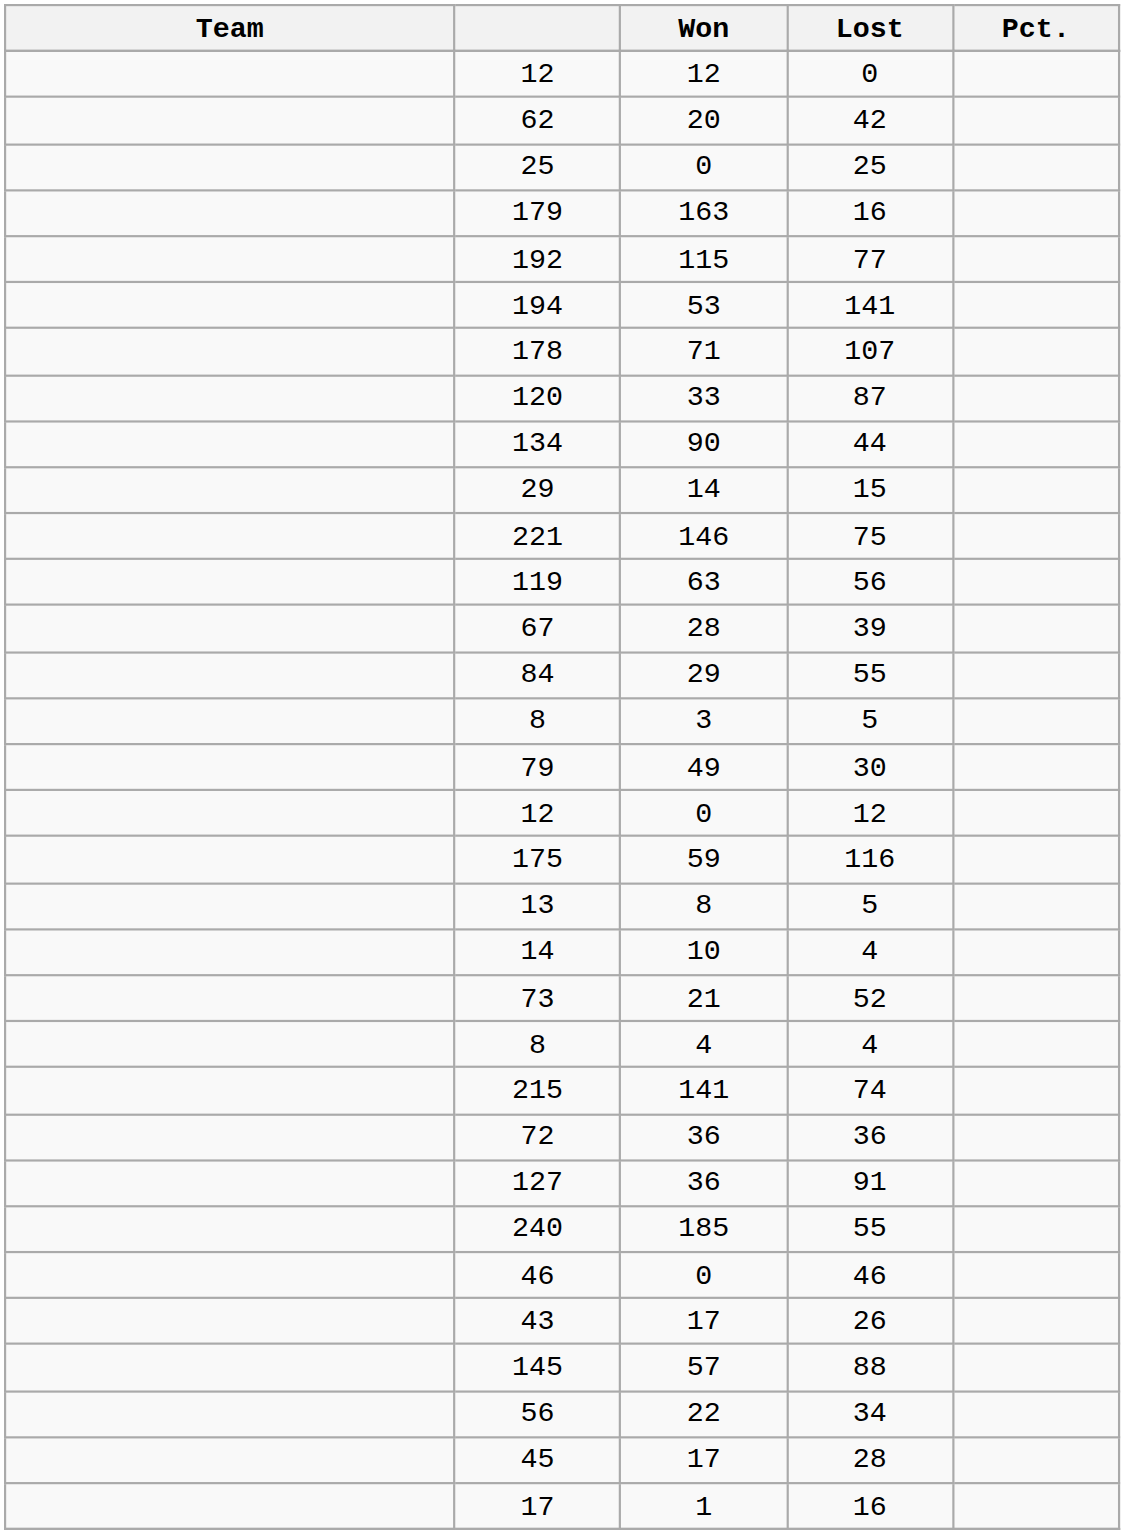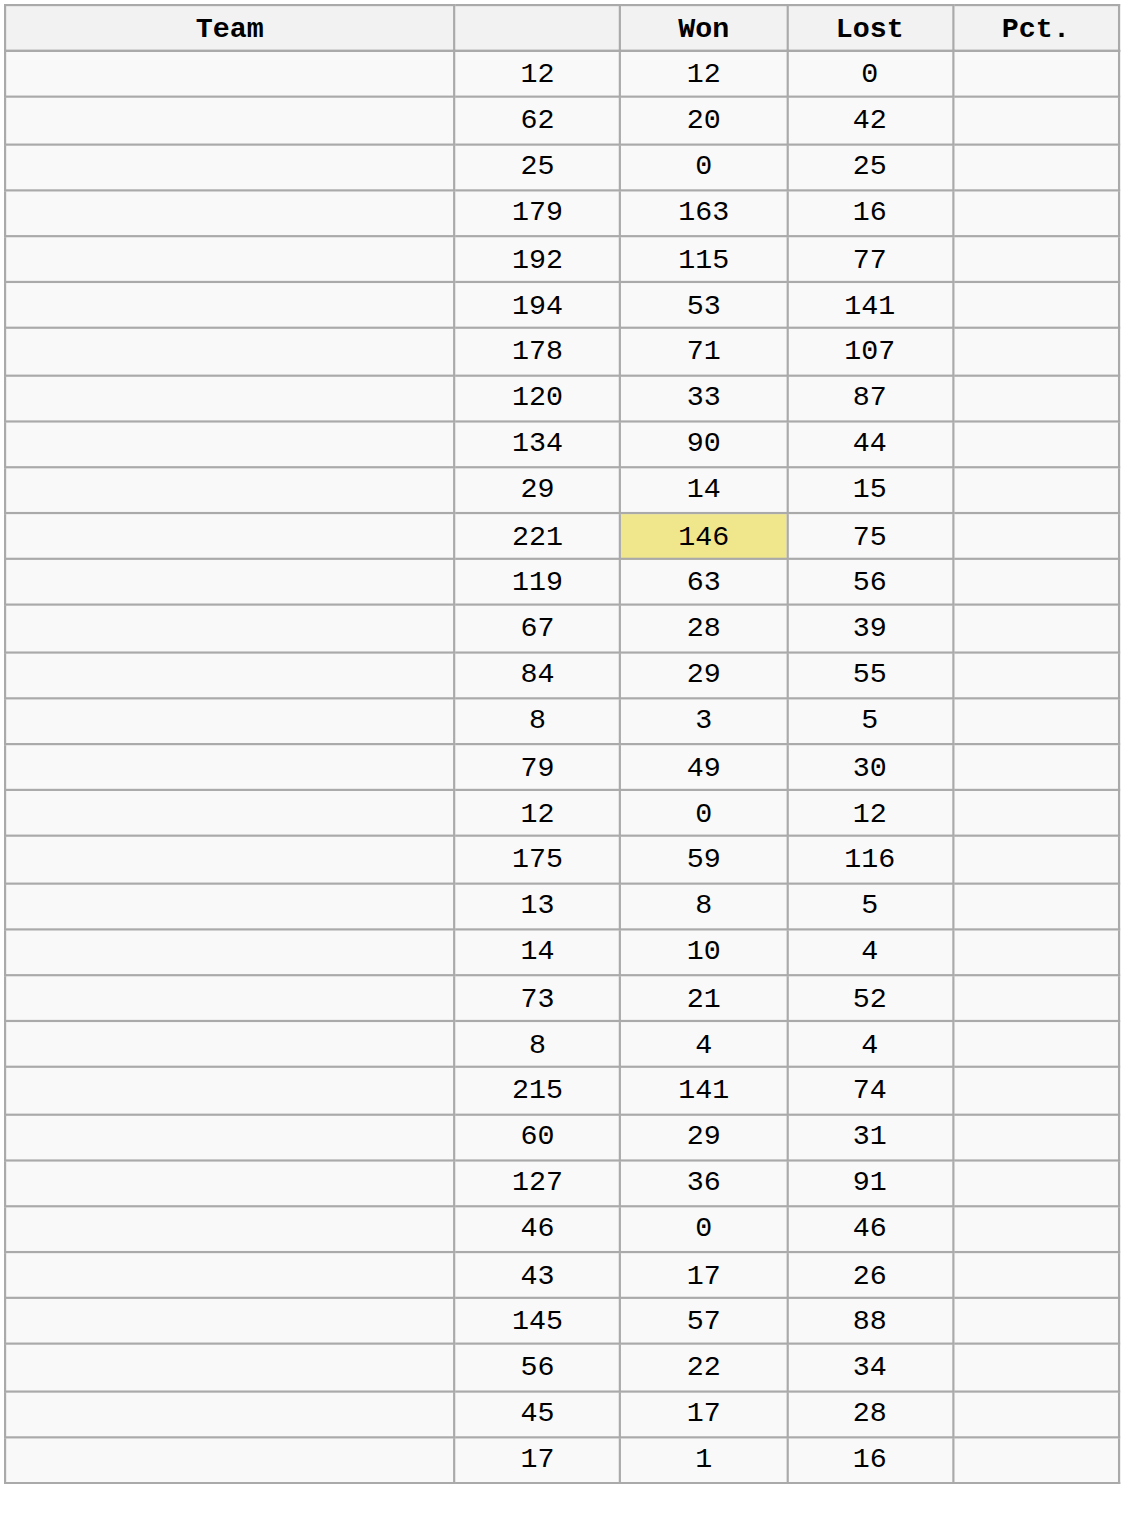221 | Won: no background -> khaki background
- row: 72 | 36 | 36
+ row: 60 | 29 | 31
- row: 240 | 185 | 55
